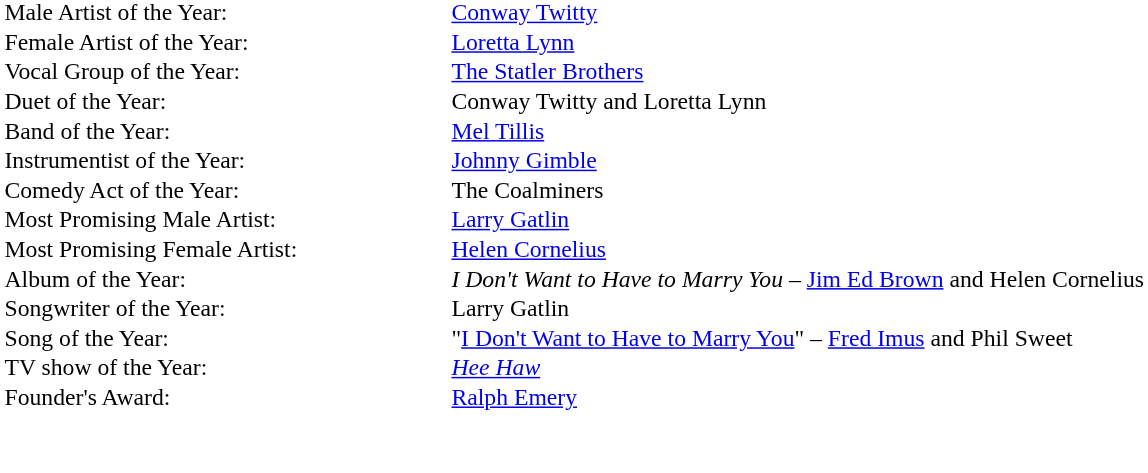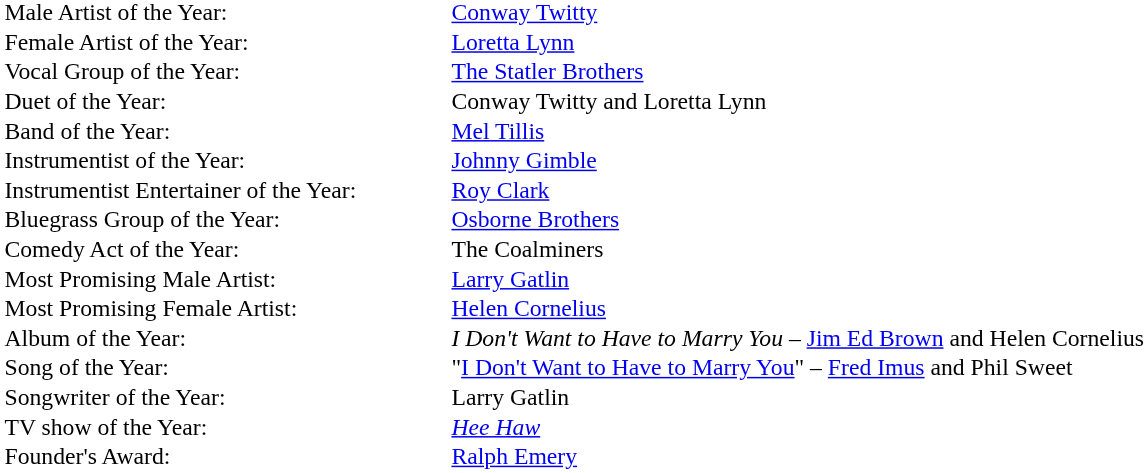+ row: Instrumentist Entertainer of the Year: | Roy Clark
+ row: Bluegrass Group of the Year: | Osborne Brothers
rows swapped: Song of the Year: <-> Songwriter of the Year:
